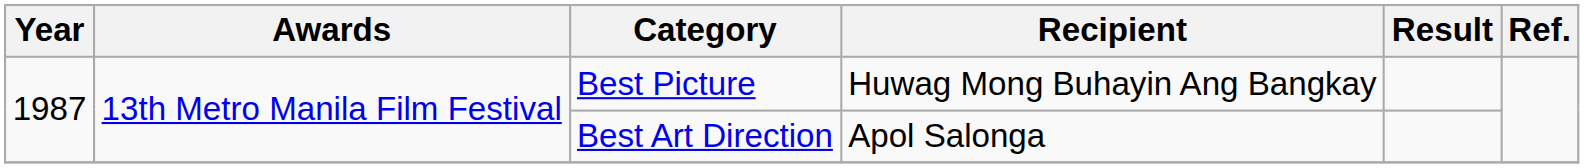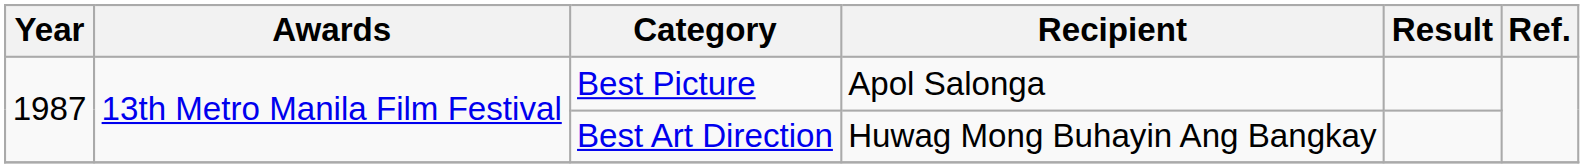Best Picture | Recipient: Huwag Mong Buhayin Ang Bangkay -> Apol Salonga
Best Art Direction | Recipient: Apol Salonga -> Huwag Mong Buhayin Ang Bangkay
